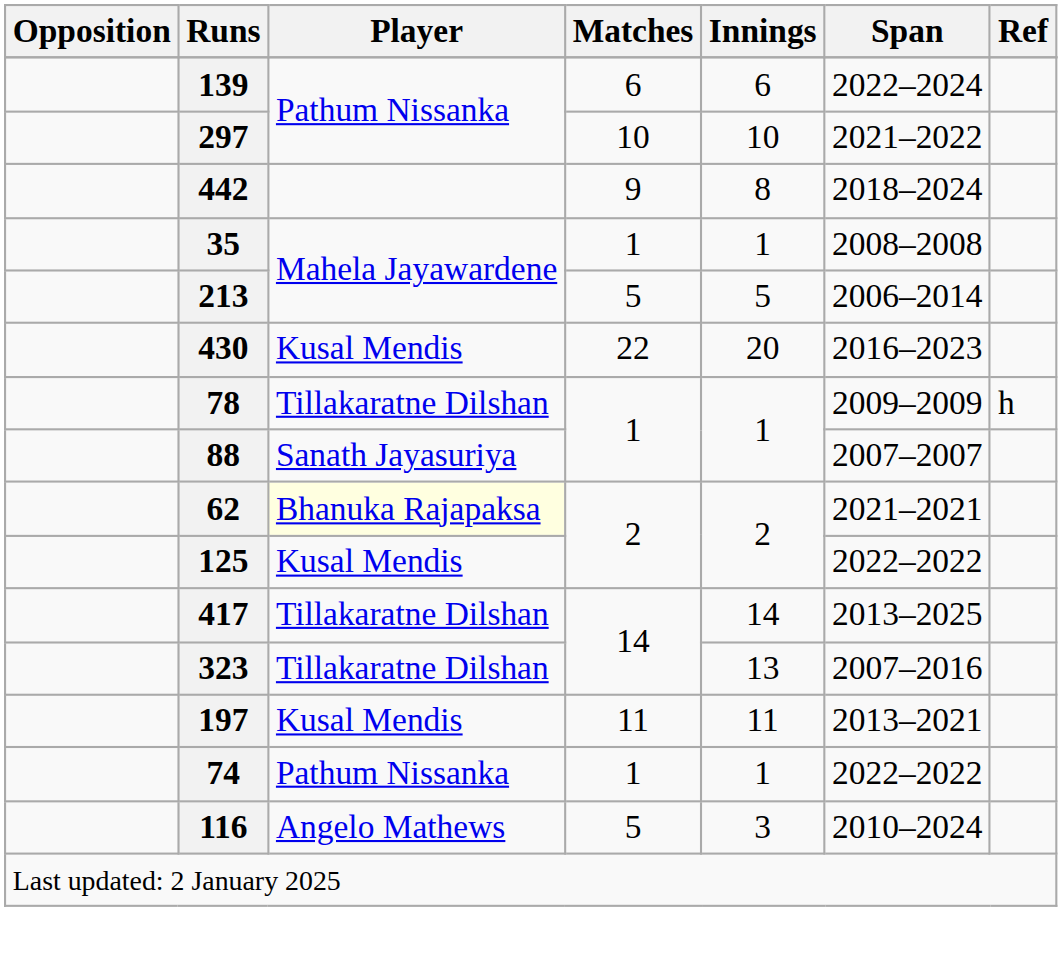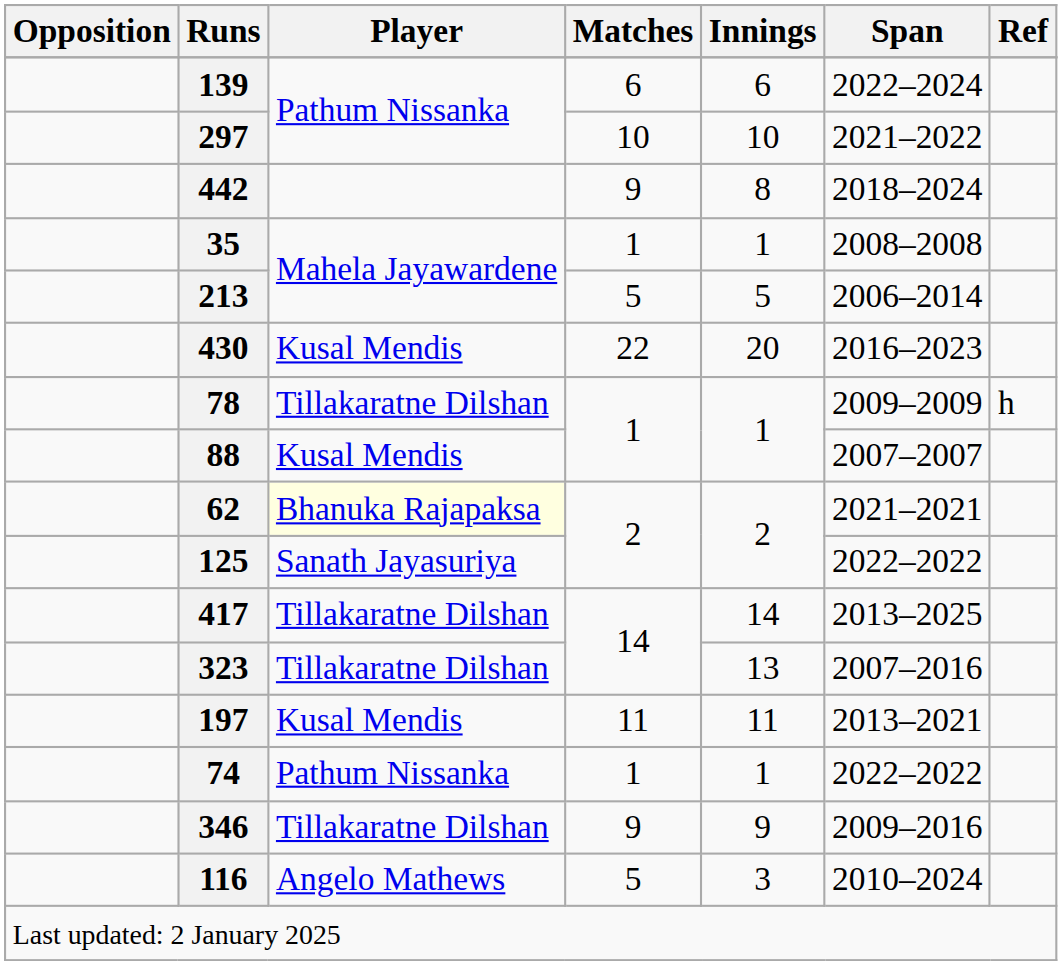88 | Player: Sanath Jayasuriya -> Kusal Mendis
125 | Player: Kusal Mendis -> Sanath Jayasuriya
+ row: 346 | Tillakaratne Dilshan | 9 | 9 | 2009–2016
